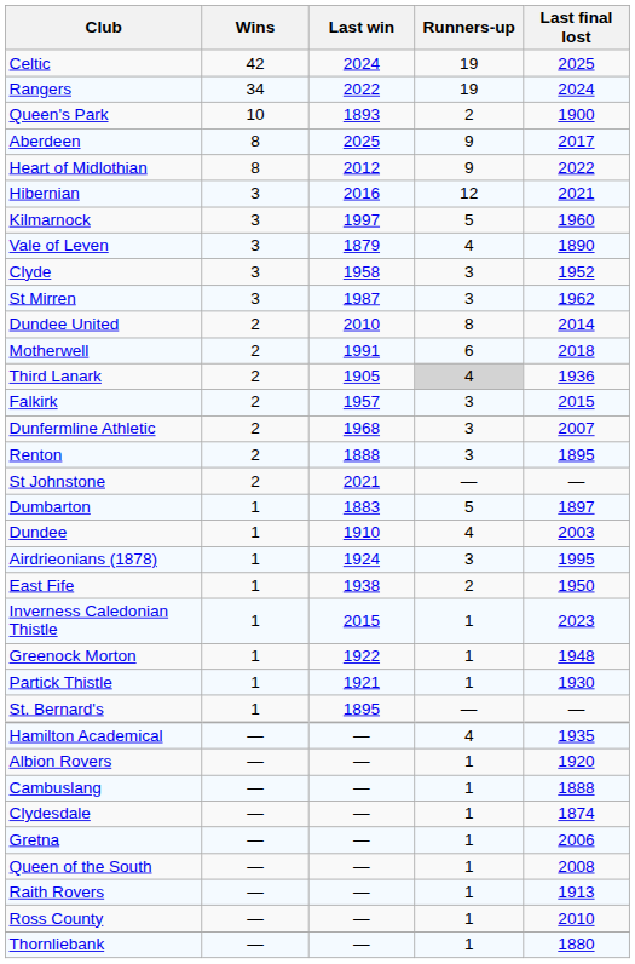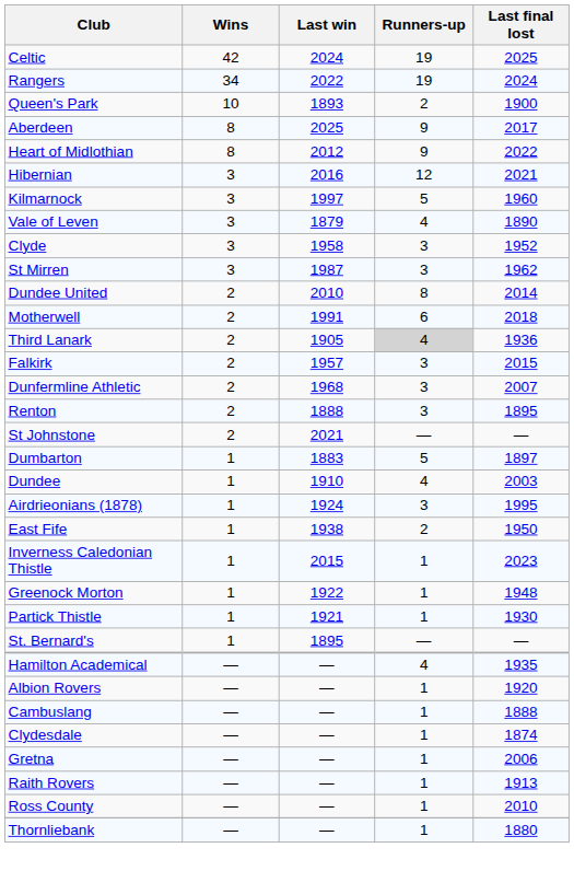- row: Queen of the South | — | — | 1 | 2008
